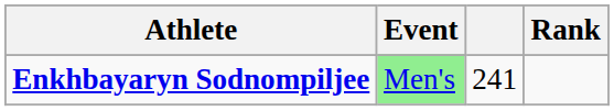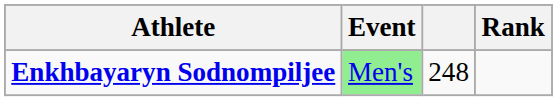Enkhbayaryn Sodnompiljee | column 3: 241 -> 248
